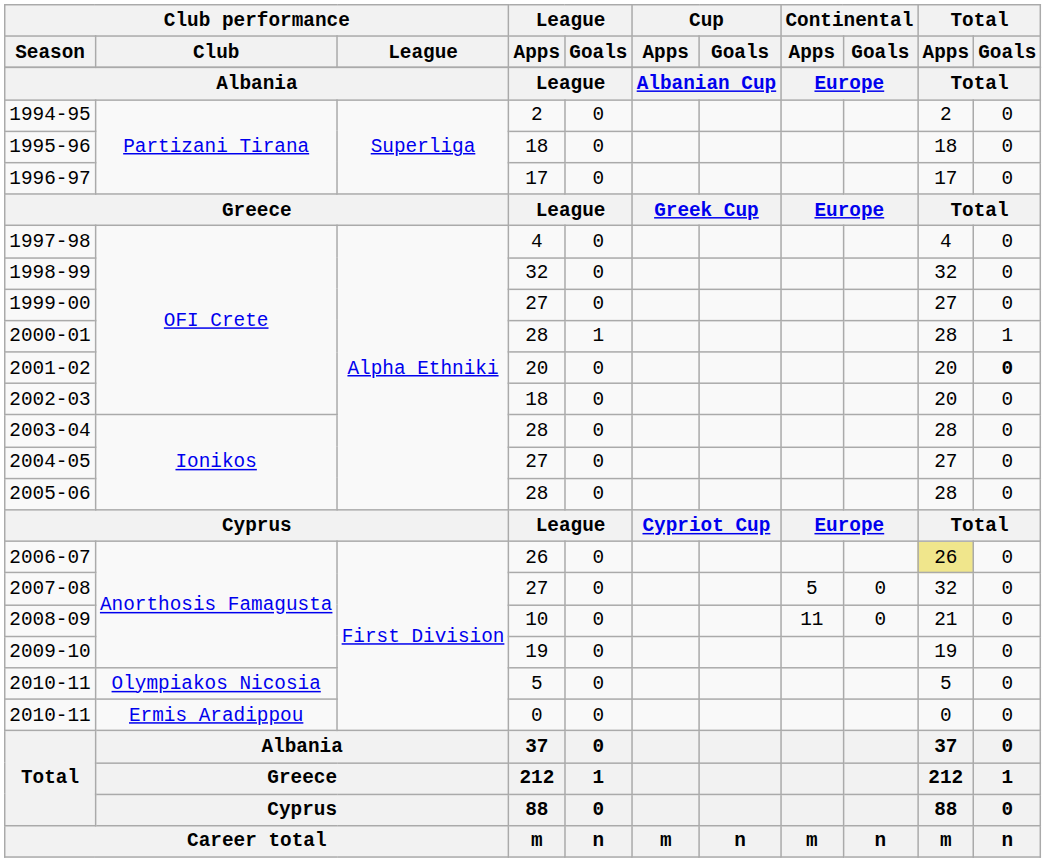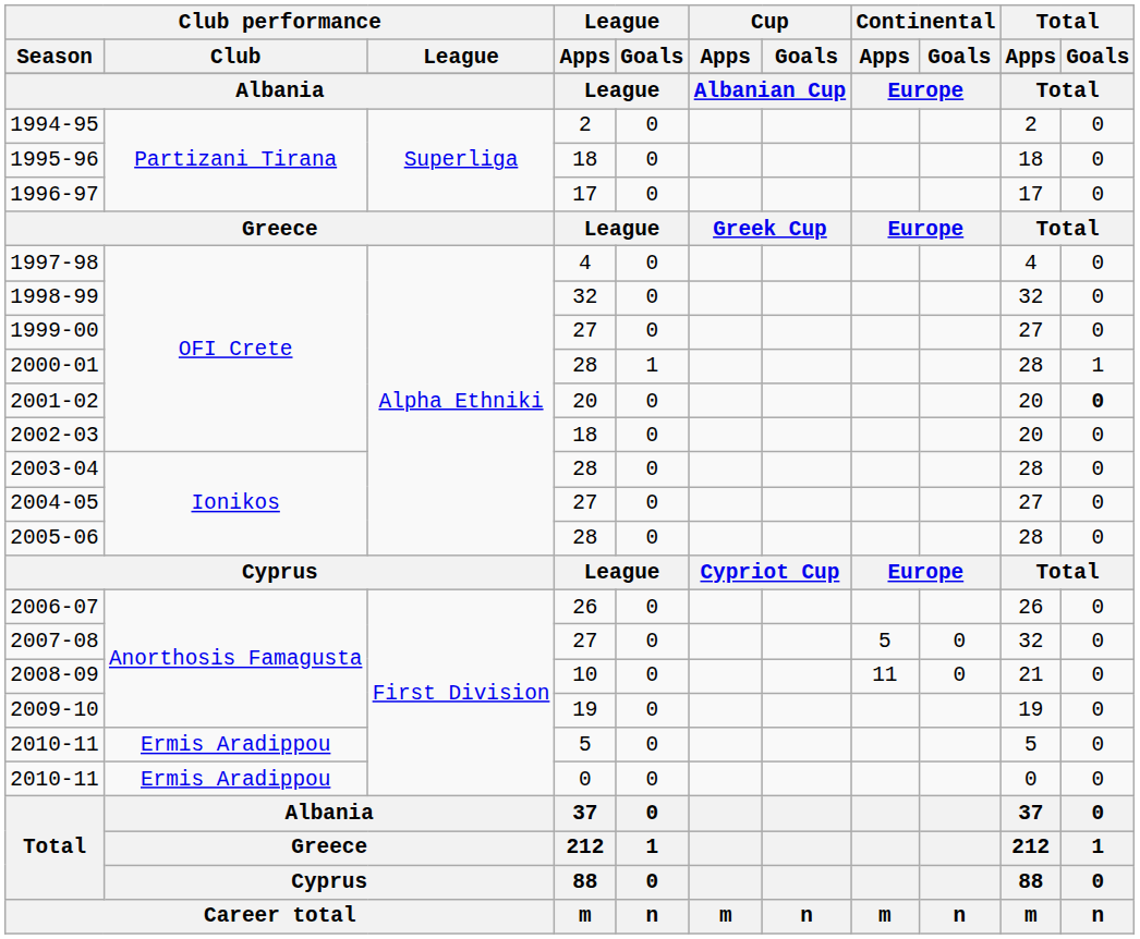2006-07 | Total / Apps: khaki background -> no background
2010-11 / 5 | Club performance / Club: Olympiakos Nicosia -> Ermis Aradippou
